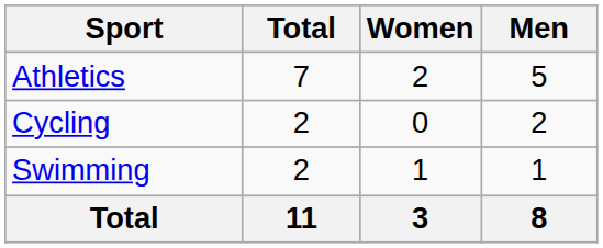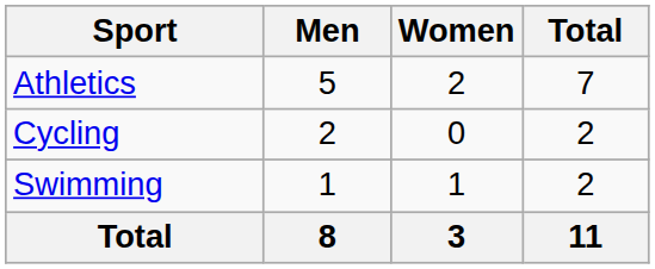columns swapped: Men <-> Total
